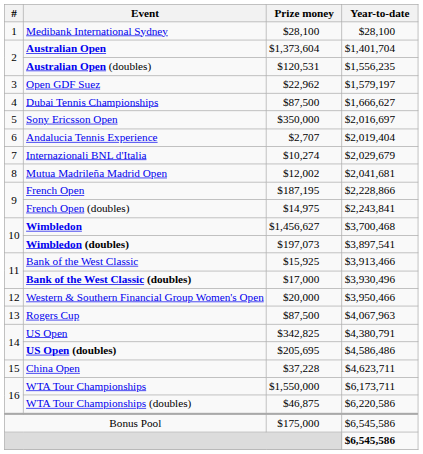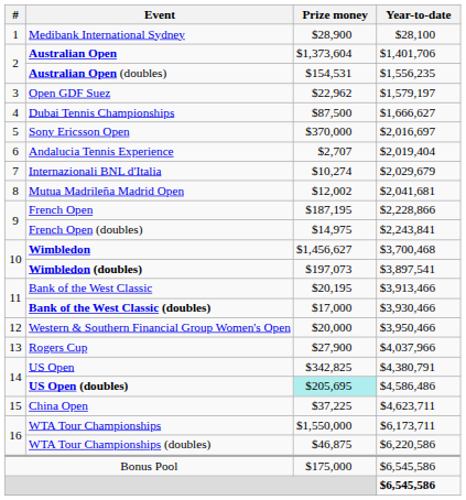Medibank International Sydney | Prize money: $28,100 -> $28,900
Australian Open | Year-to-date: $1,401,704 -> $1,401,706
Australian Open (doubles) | Prize money: $120,531 -> $154,531
Sony Ericsson Open | Prize money: $350,000 -> $370,000
Bank of the West Classic | Prize money: $15,925 -> $20,195
Bank of the West Classic (doubles) | Year-to-date: $3,930,496 -> $3,930,466
Rogers Cup | Prize money: $87,500 -> $27,900
Rogers Cup | Year-to-date: $4,067,963 -> $4,037,966
US Open (doubles) | Prize money: no background -> paleturquoise background
China Open | Prize money: $37,228 -> $37,225
